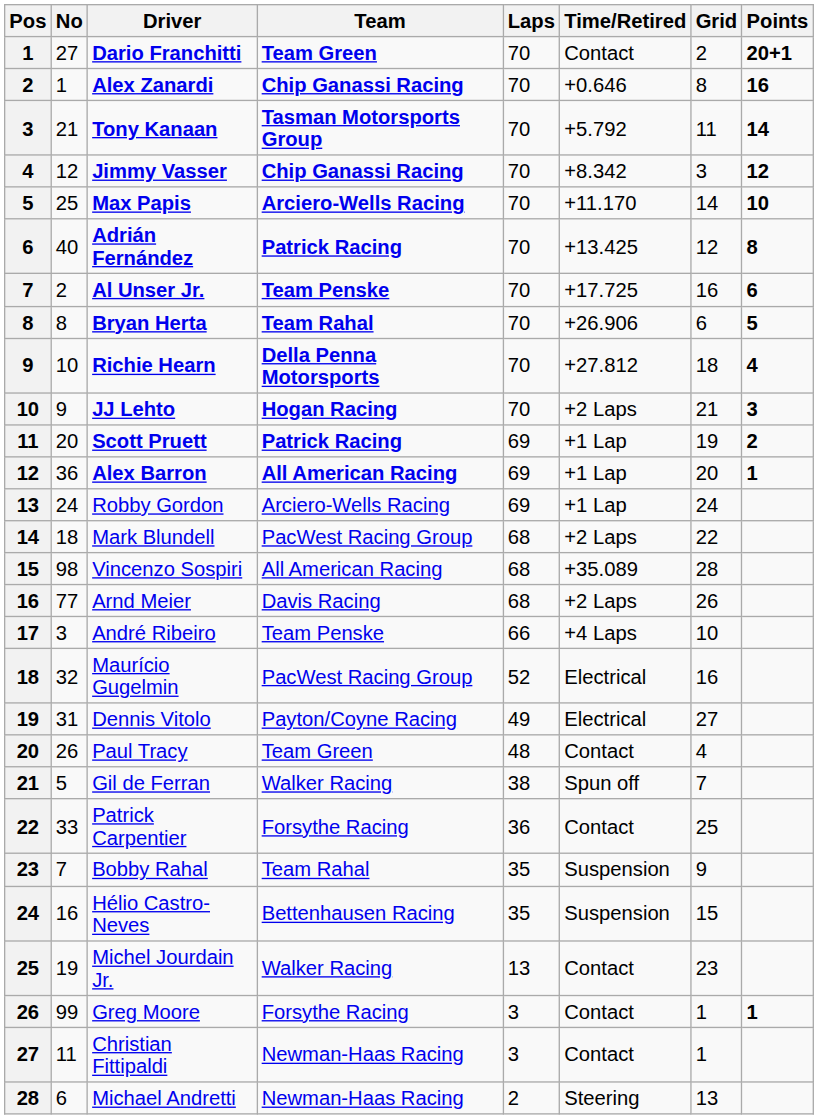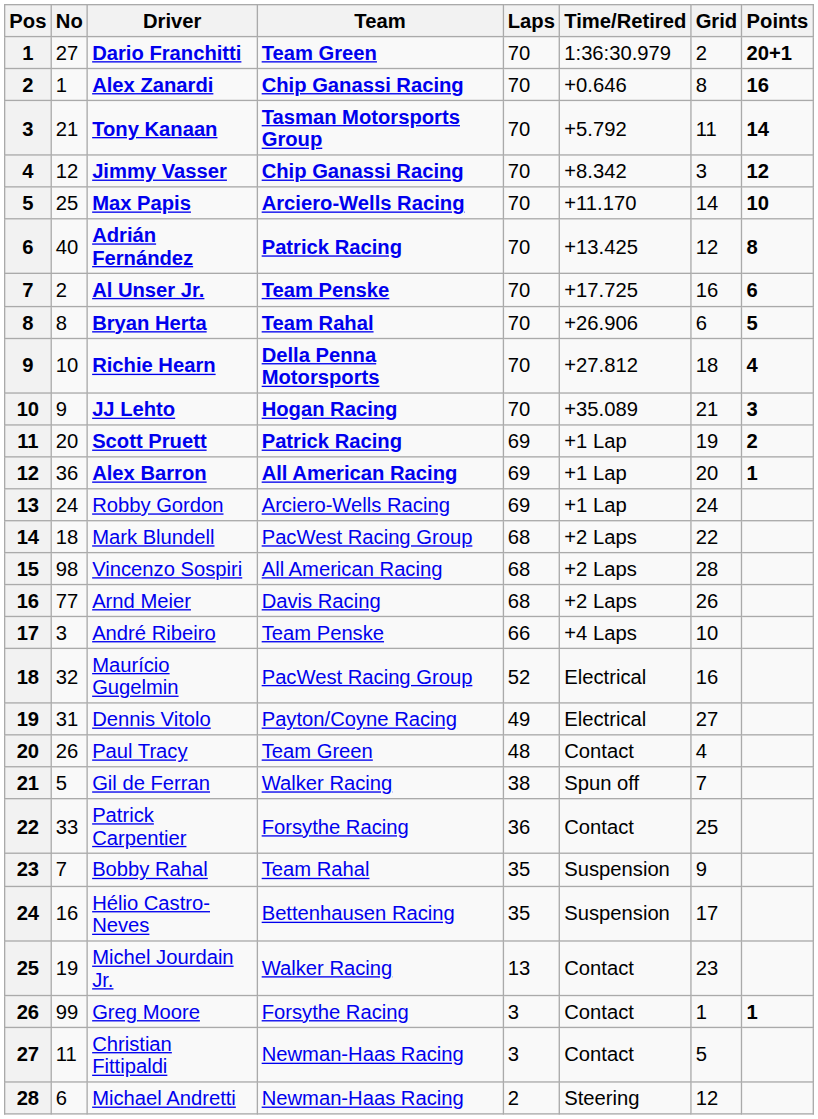Dario Franchitti | Time/Retired: Contact -> 1:36:30.979
JJ Lehto | Time/Retired: +2 Laps -> +35.089
Vincenzo Sospiri | Time/Retired: +35.089 -> +2 Laps
Hélio Castro-Neves | Grid: 15 -> 17
Christian Fittipaldi | Grid: 1 -> 5
Michael Andretti | Grid: 13 -> 12
